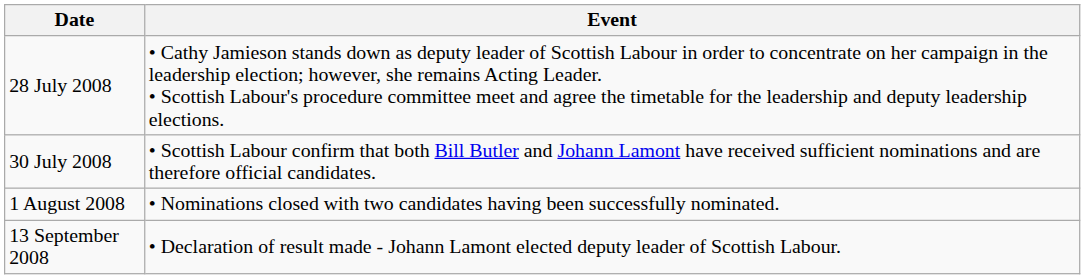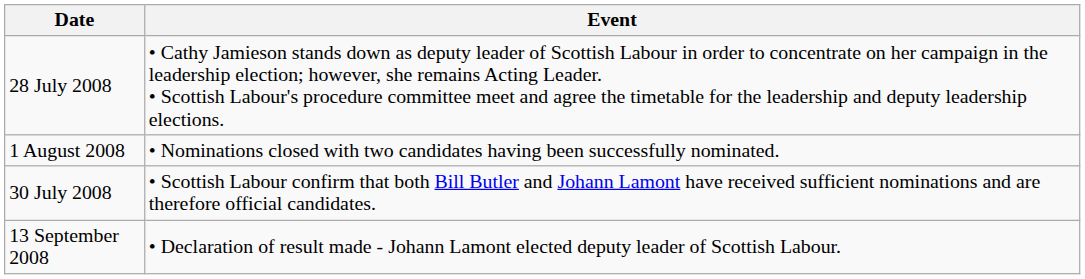rows swapped: 30 July 2008 <-> 1 August 2008
